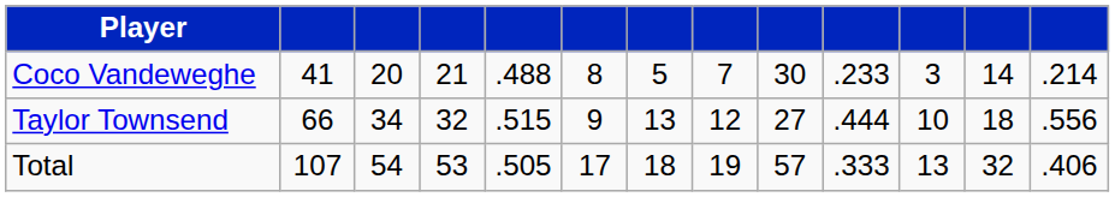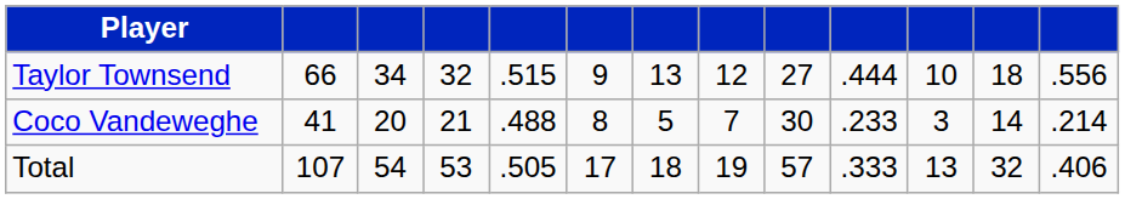rows swapped: Taylor Townsend <-> Coco Vandeweghe
